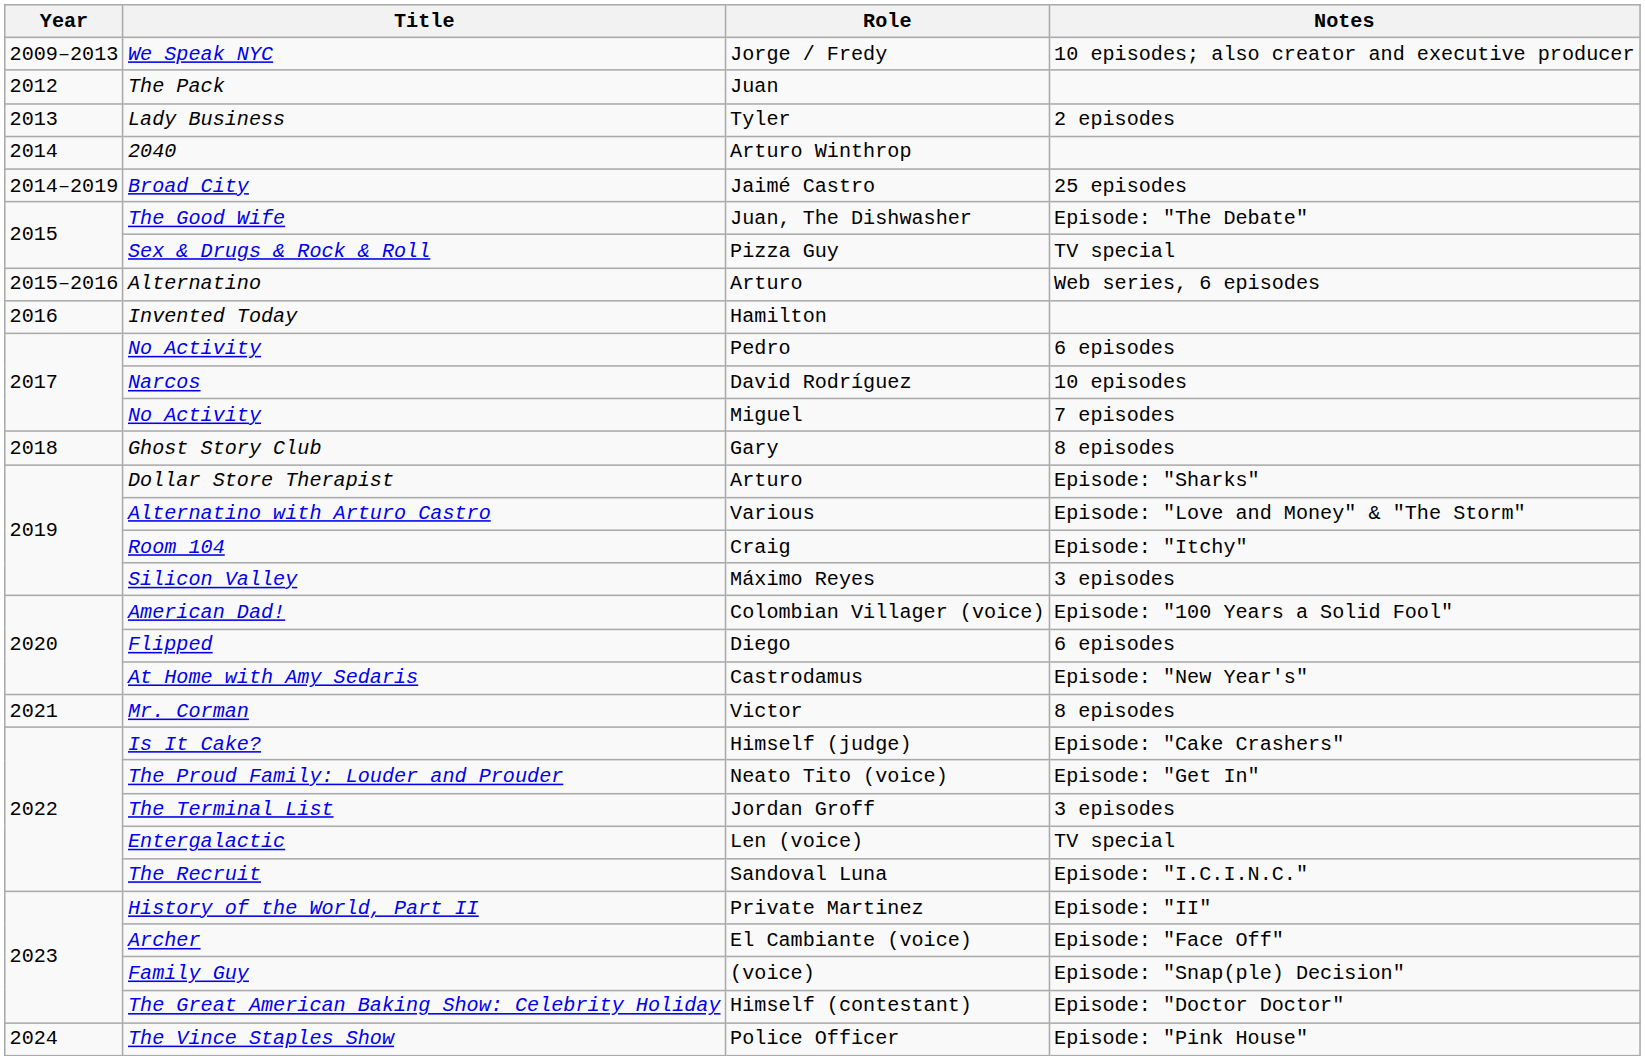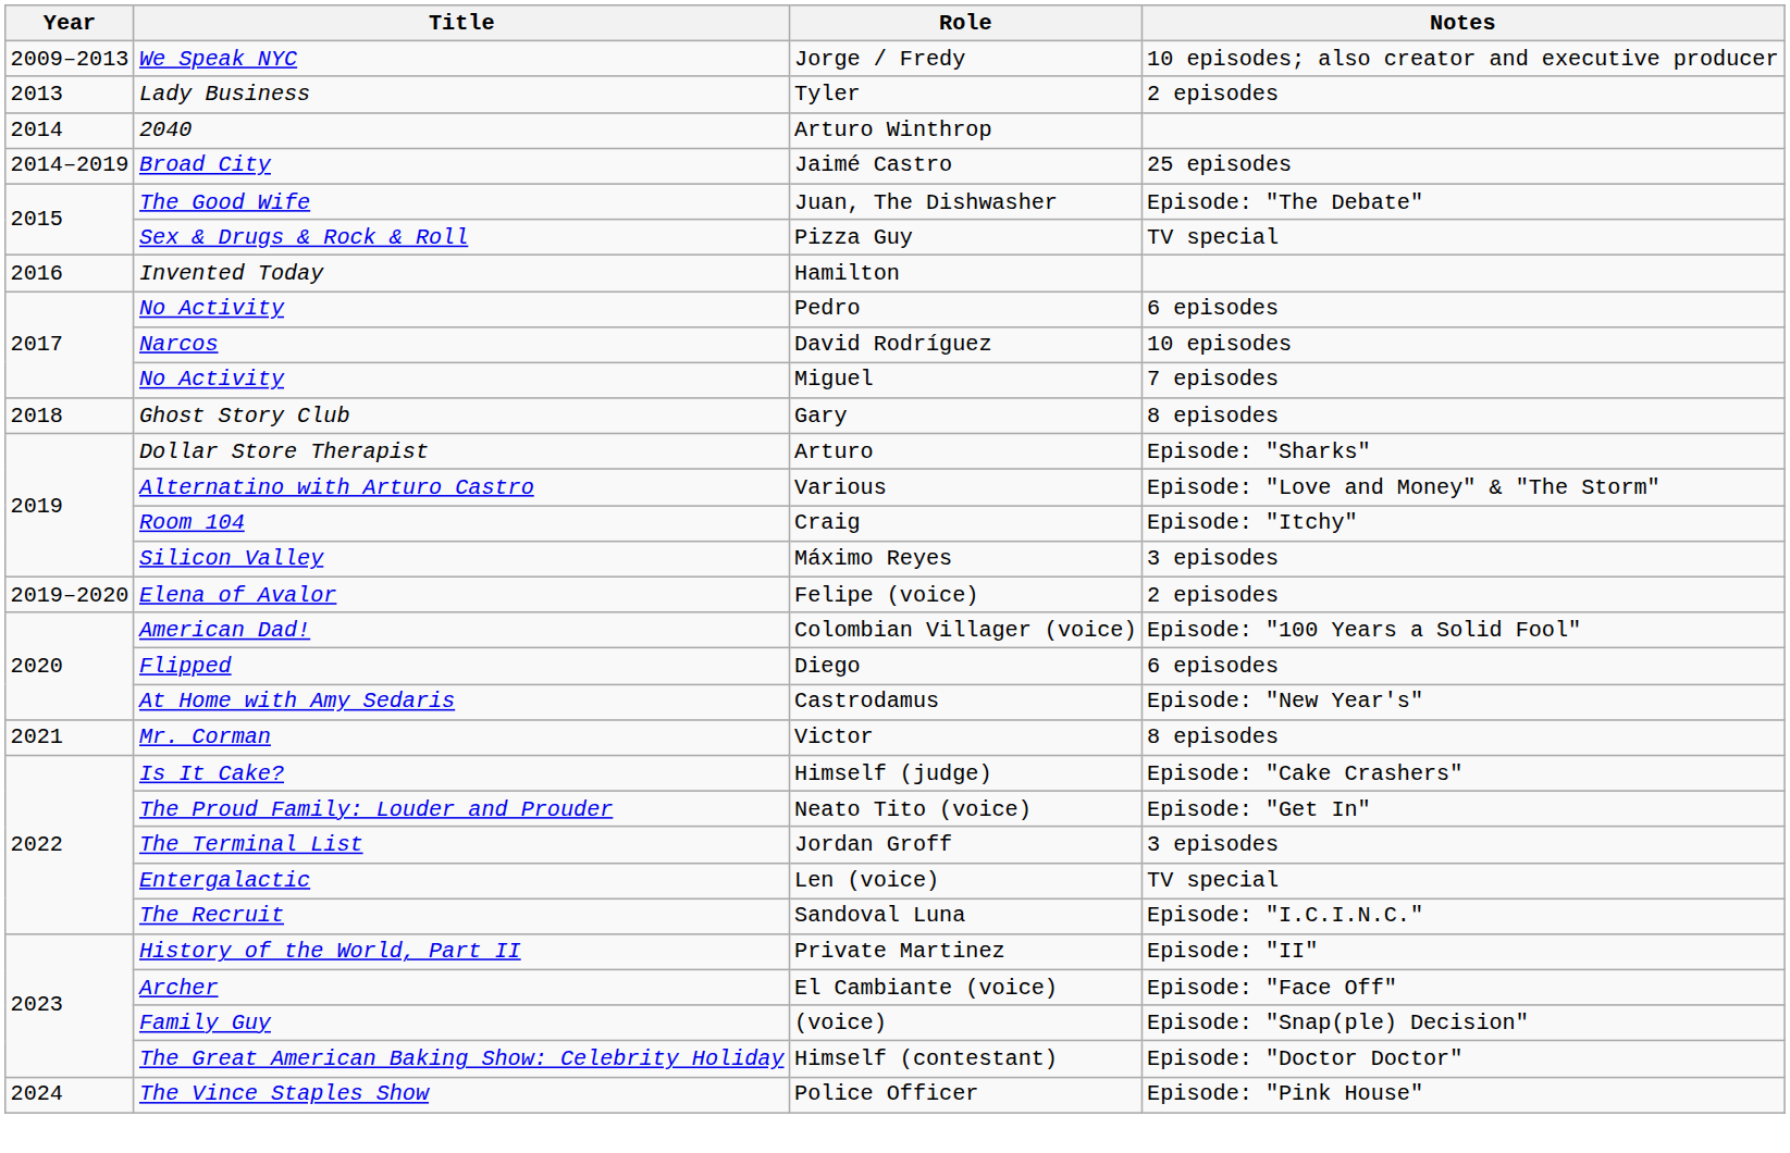- row: 2012 | The Pack | Juan
- row: 2015–2016 | Alternatino | Arturo | Web series, 6 episodes
+ row: 2019–2020 | Elena of Avalor | Felipe (voice) | 2 episodes
